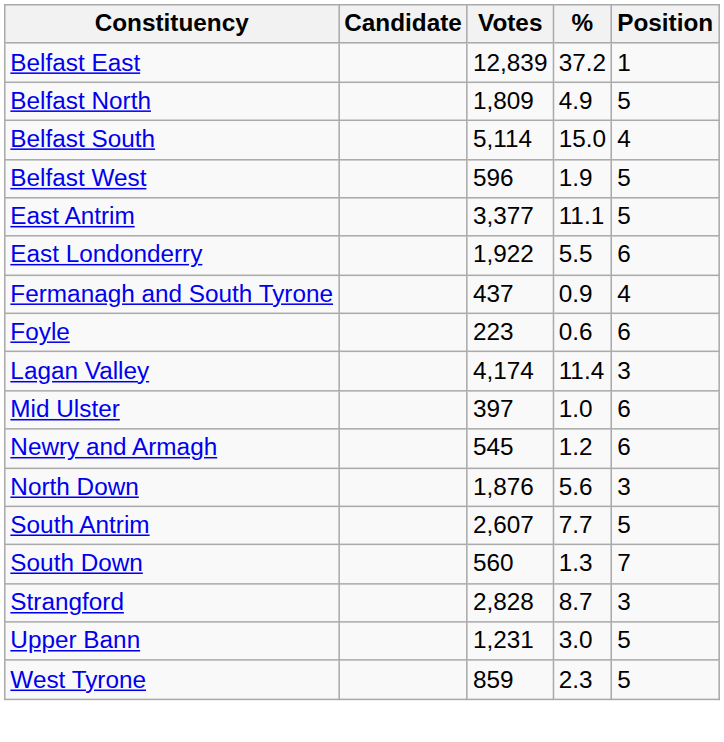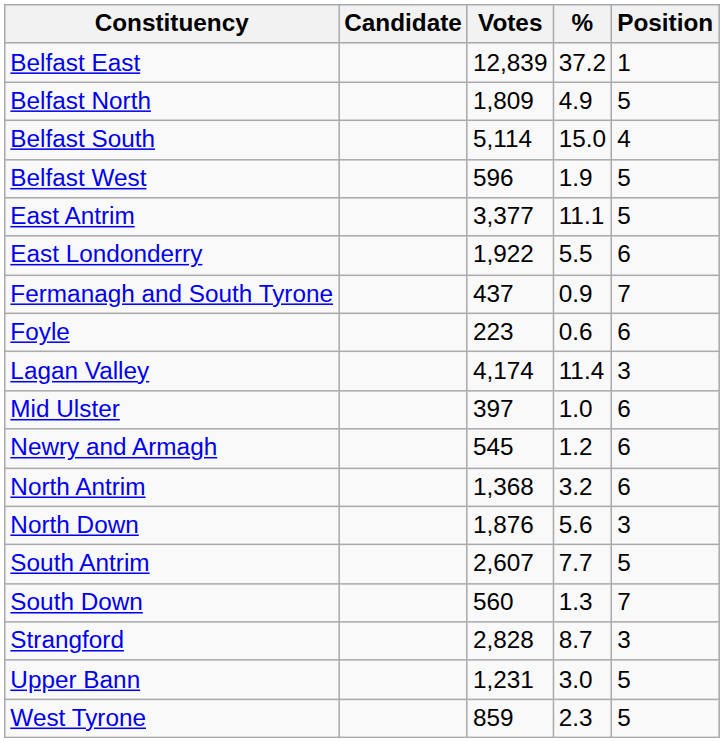Fermanagh and South Tyrone | Position: 4 -> 7
+ row: North Antrim | 1,368 | 3.2 | 6
